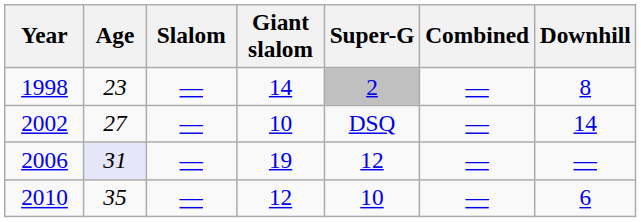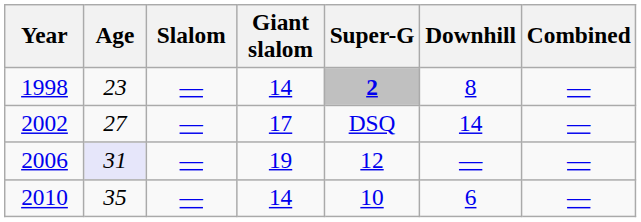columns swapped: Downhill <-> Combined
1998 | Super-G: normal -> bold
2002 | Giant slalom: 10 -> 17
2010 | Giant slalom: 12 -> 14
